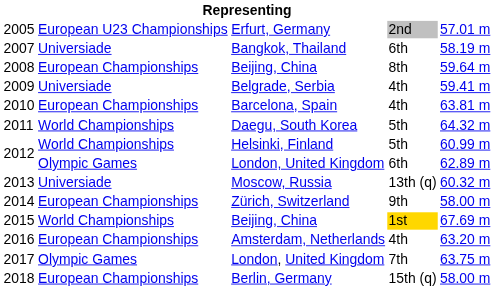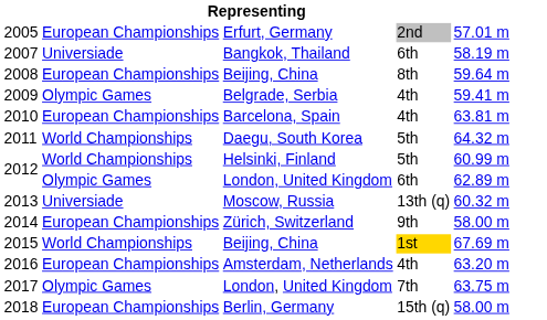2005 | column 2: European U23 Championships -> European Championships
2009 | column 2: Universiade -> Olympic Games
